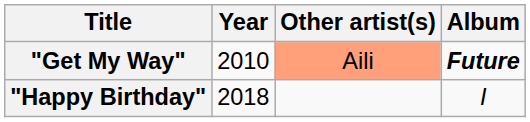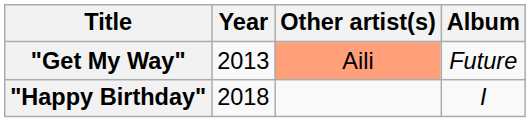"Get My Way" | Year: 2010 -> 2013
"Get My Way" | Album: bold -> normal
